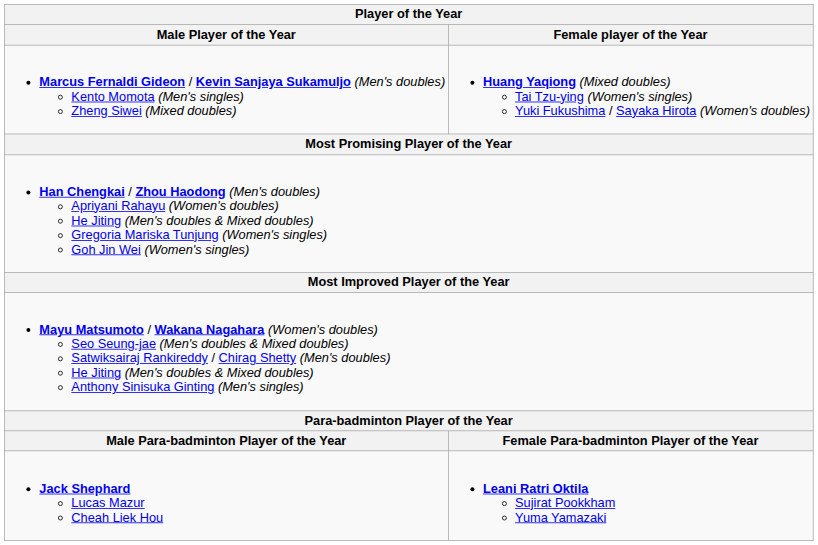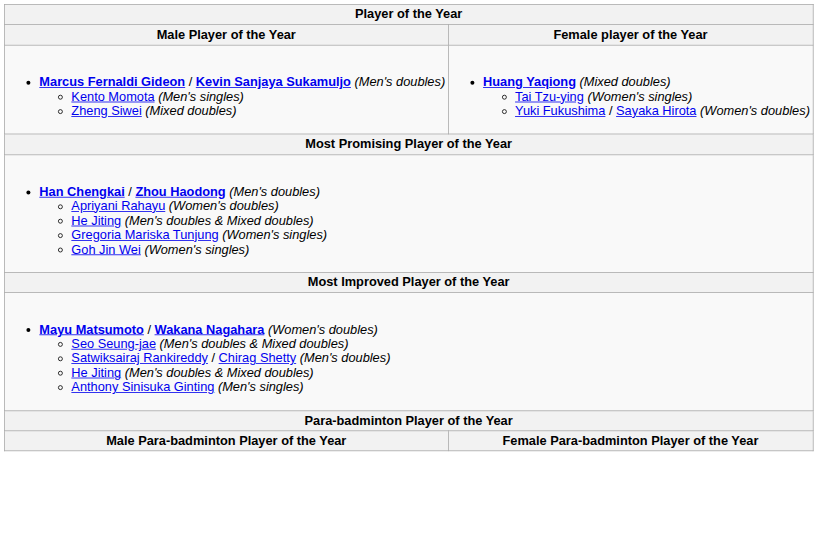- row: Jack Shephard Lucas Mazur Cheah Liek Hou | Leani Ratri Oktila Sujirat Pookkham Yuma Yamazaki
